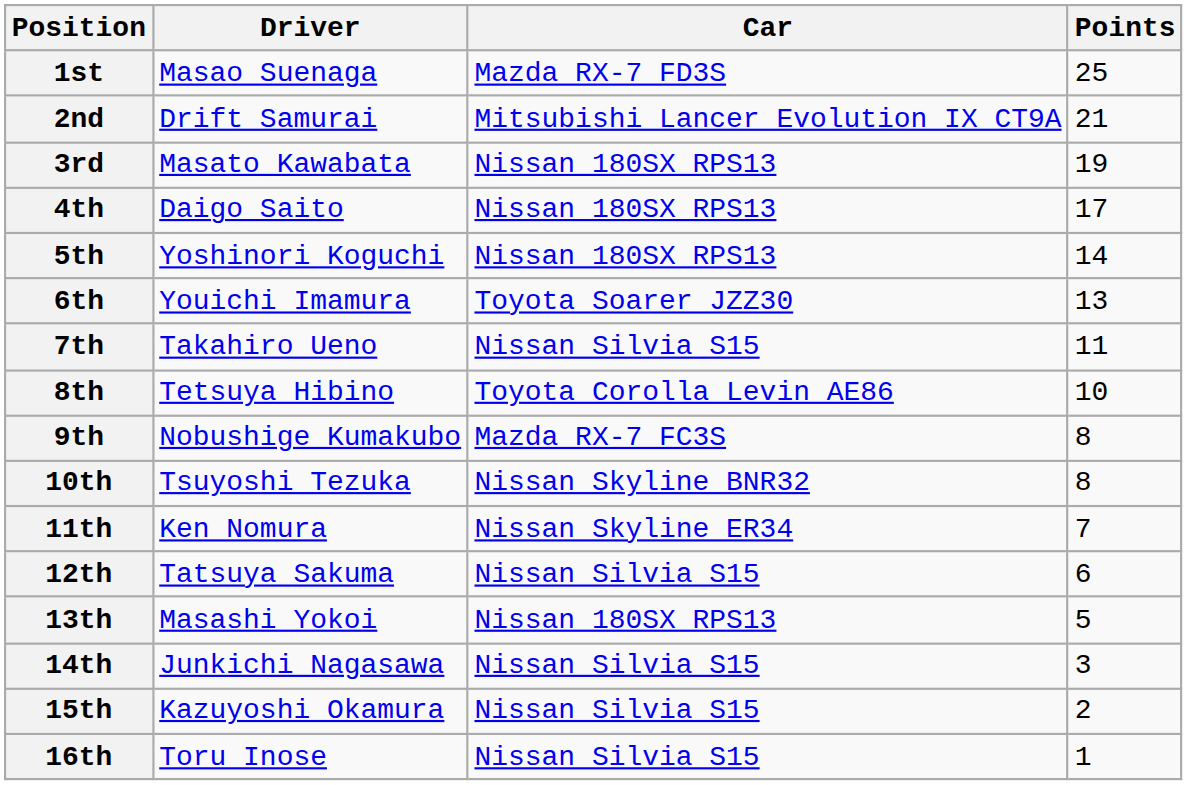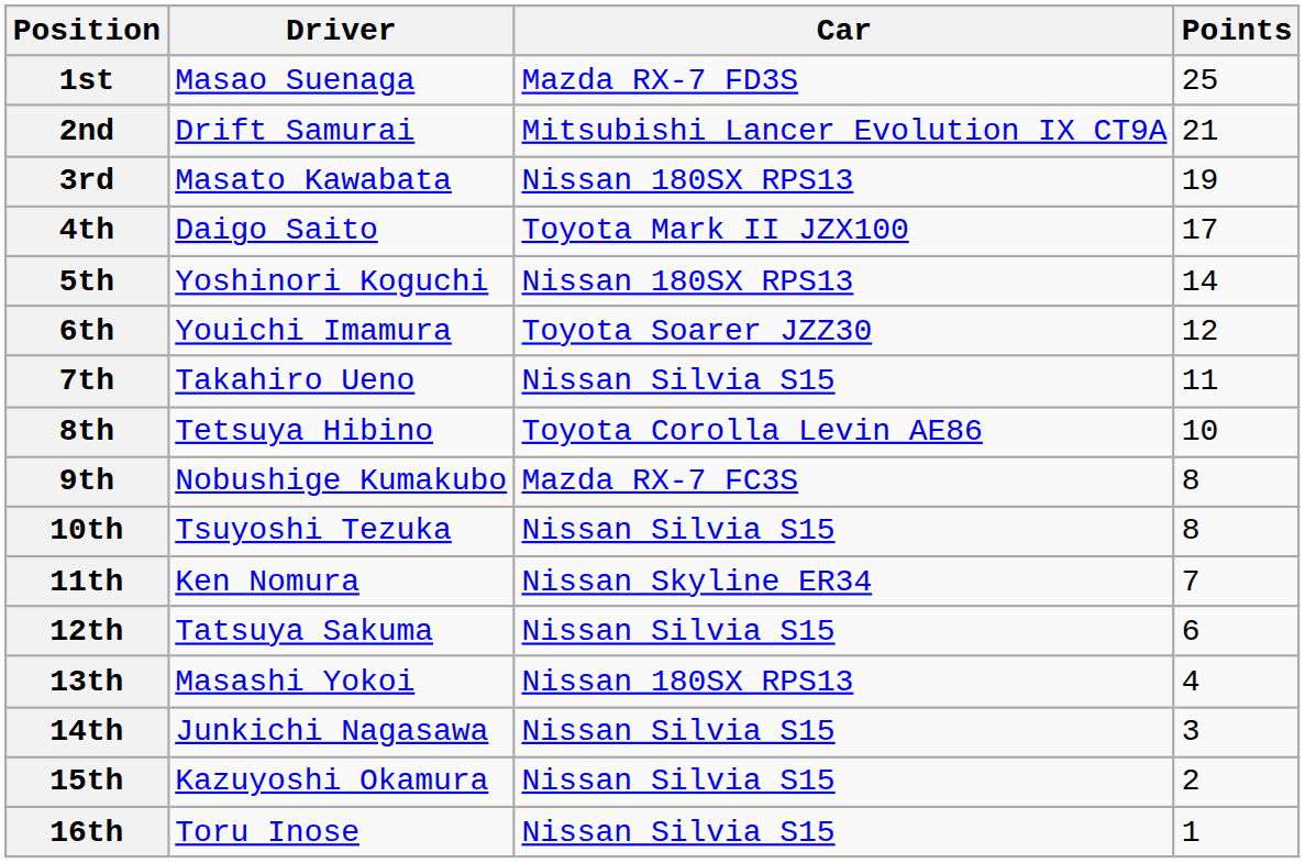4th | Car: Nissan 180SX RPS13 -> Toyota Mark II JZX100
6th | Points: 13 -> 12
10th | Car: Nissan Skyline BNR32 -> Nissan Silvia S15
13th | Points: 5 -> 4
